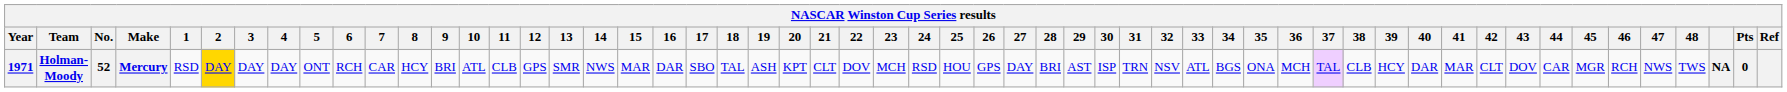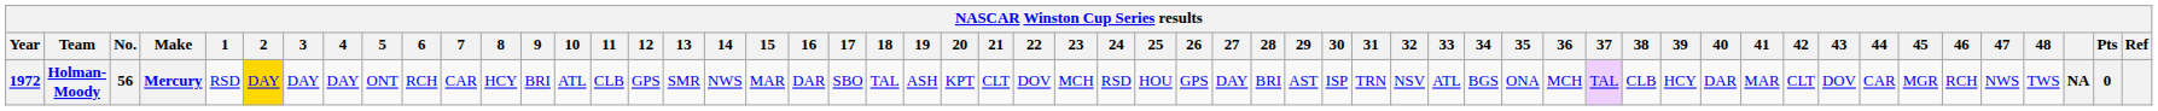Holman-Moody | Year: 1971 -> 1972
Holman-Moody | No.: 52 -> 56
